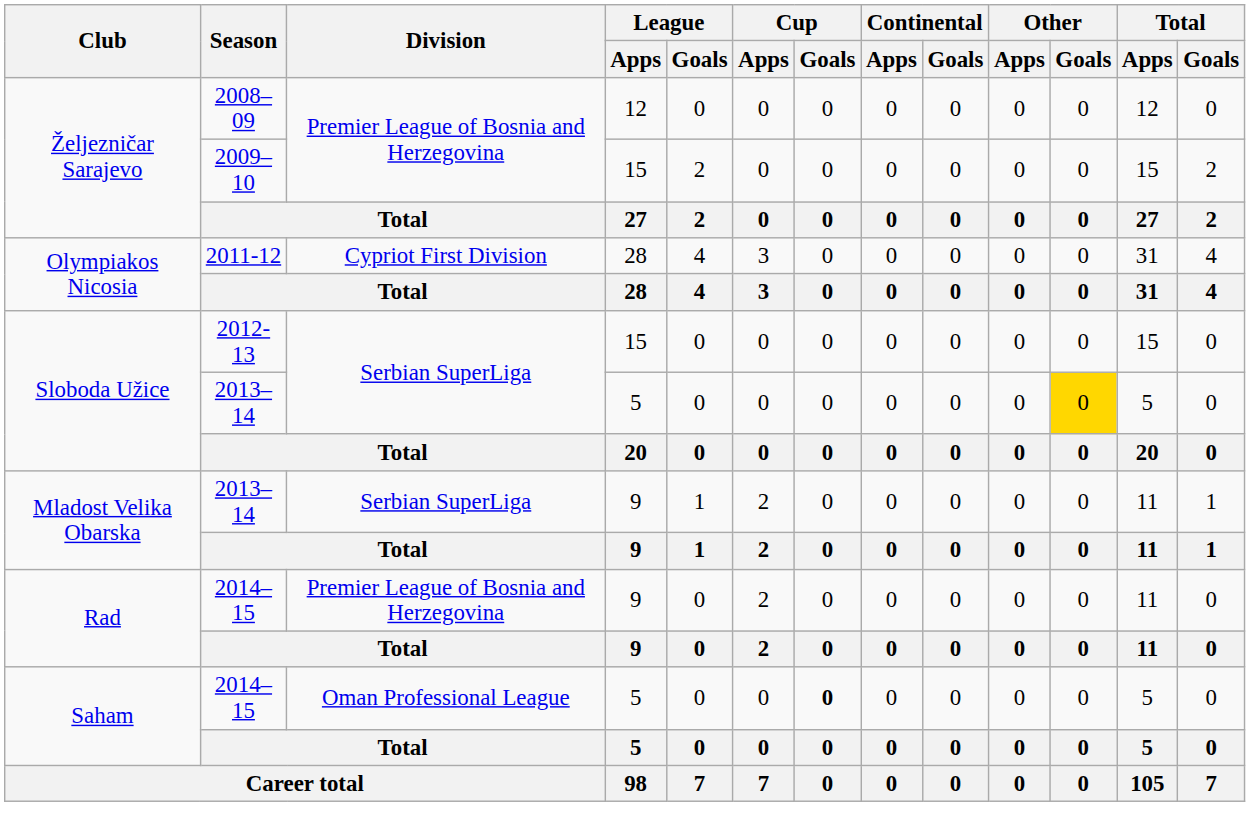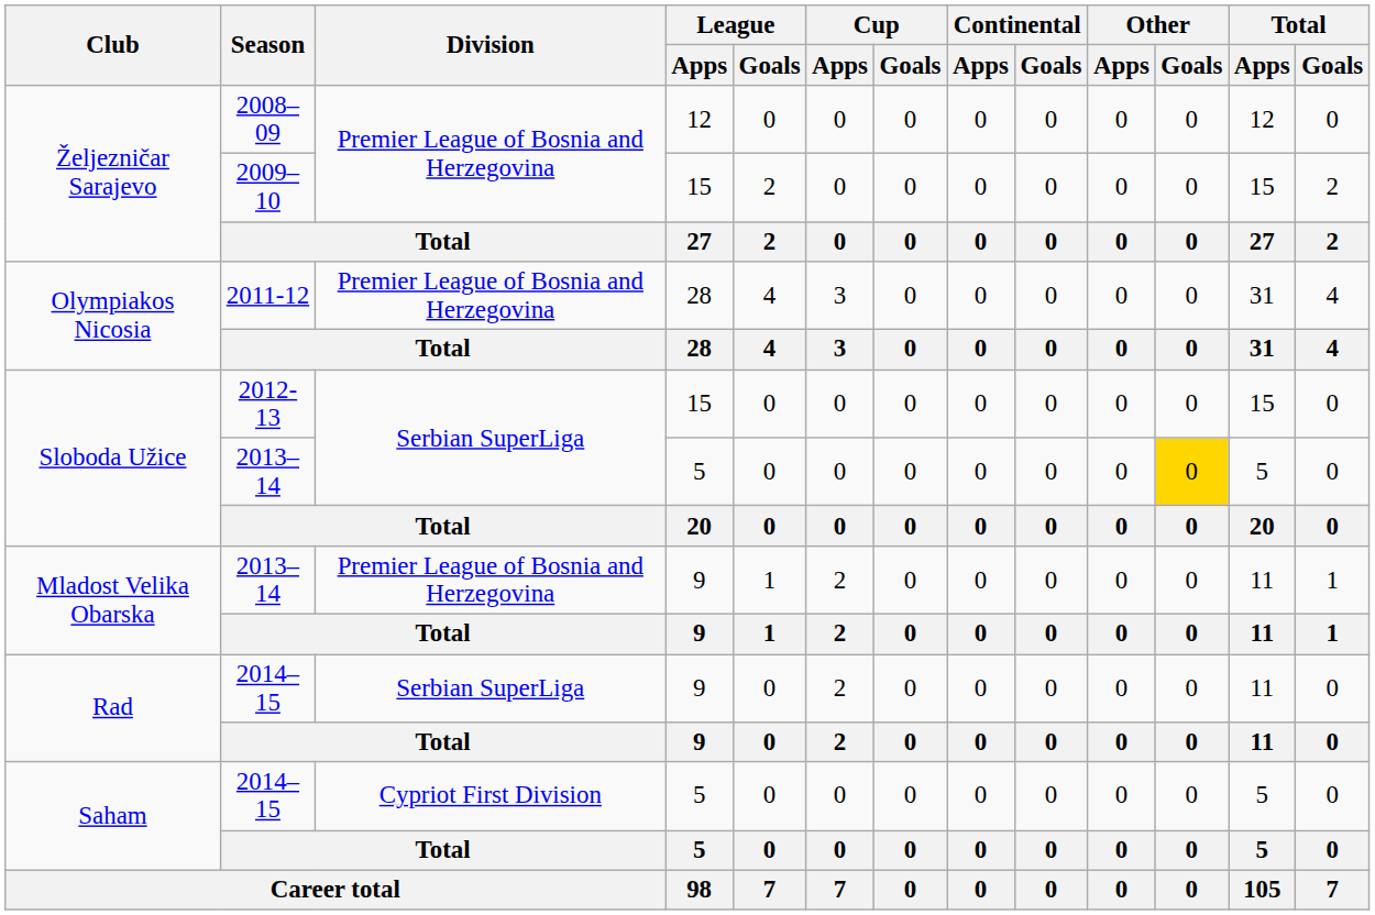Olympiakos Nicosia / 2011-12 | Division: Cypriot First Division -> Premier League of Bosnia and Herzegovina
Mladost Velika Obarska / 2013–14 | Division: Serbian SuperLiga -> Premier League of Bosnia and Herzegovina
Rad / 2014–15 | Division: Premier League of Bosnia and Herzegovina -> Serbian SuperLiga
Saham / 2014–15 | Division: Oman Professional League -> Cypriot First Division
Saham / 2014–15 | Cup / Goals: bold -> normal
